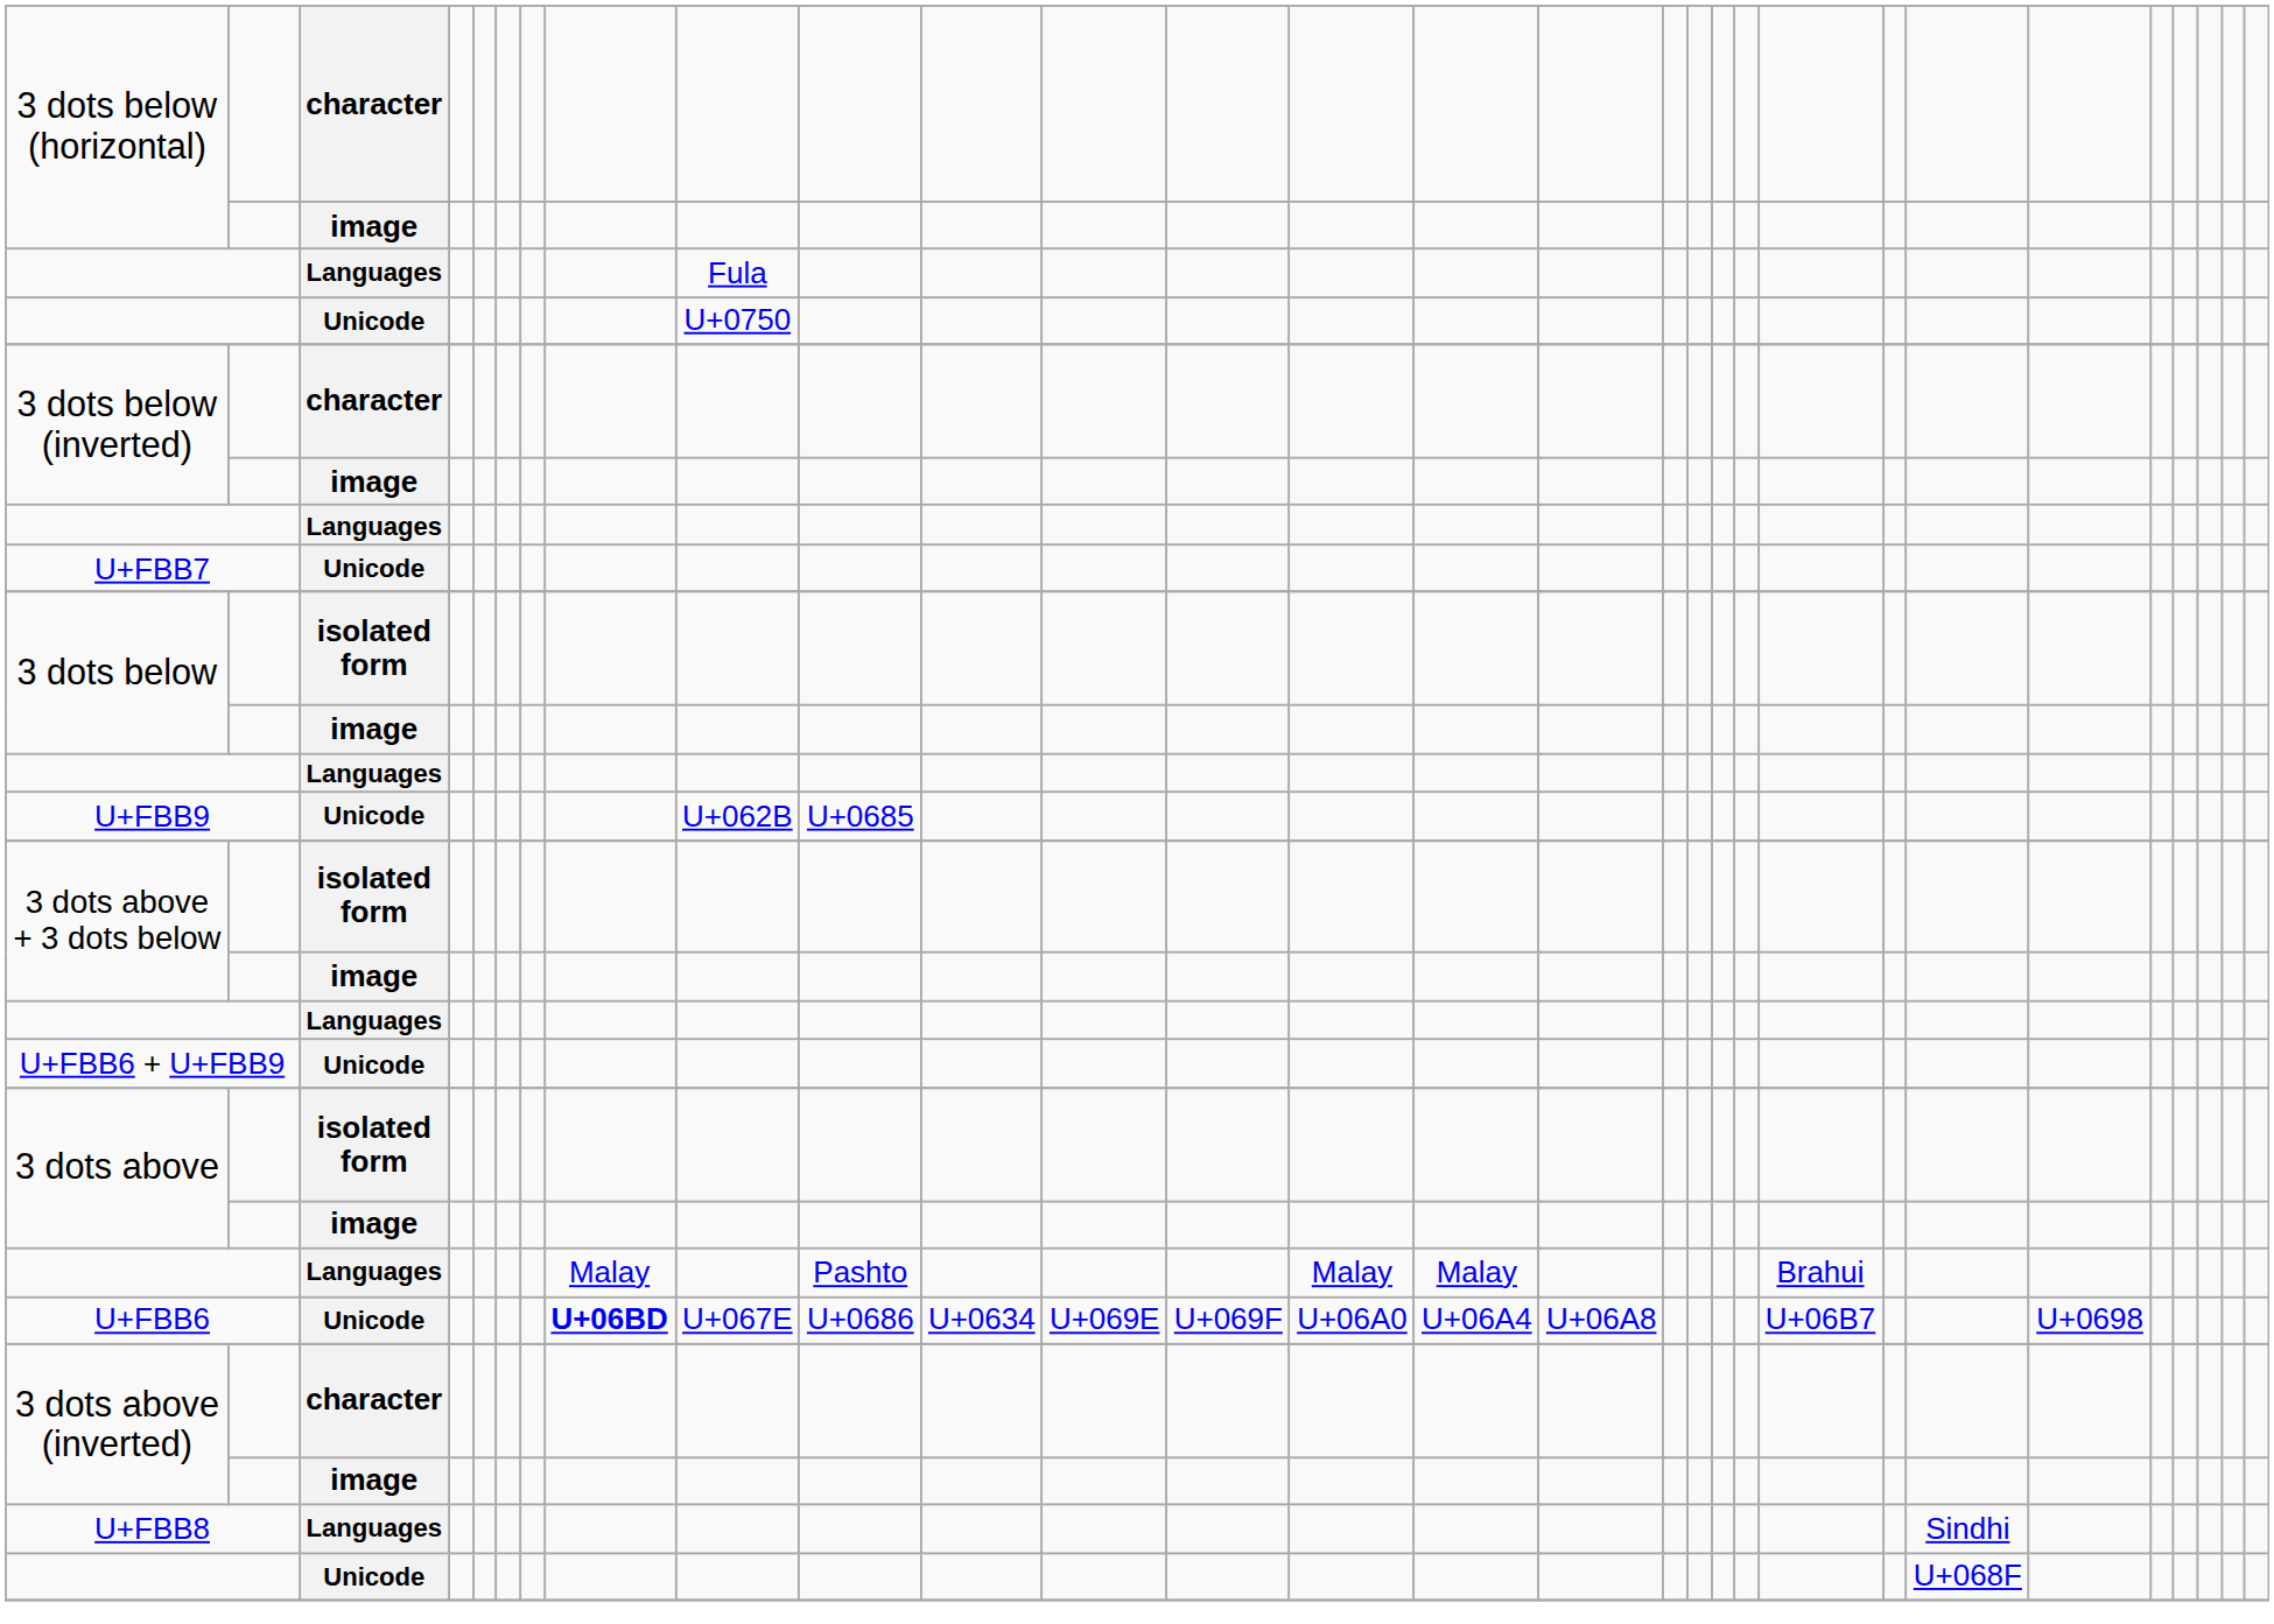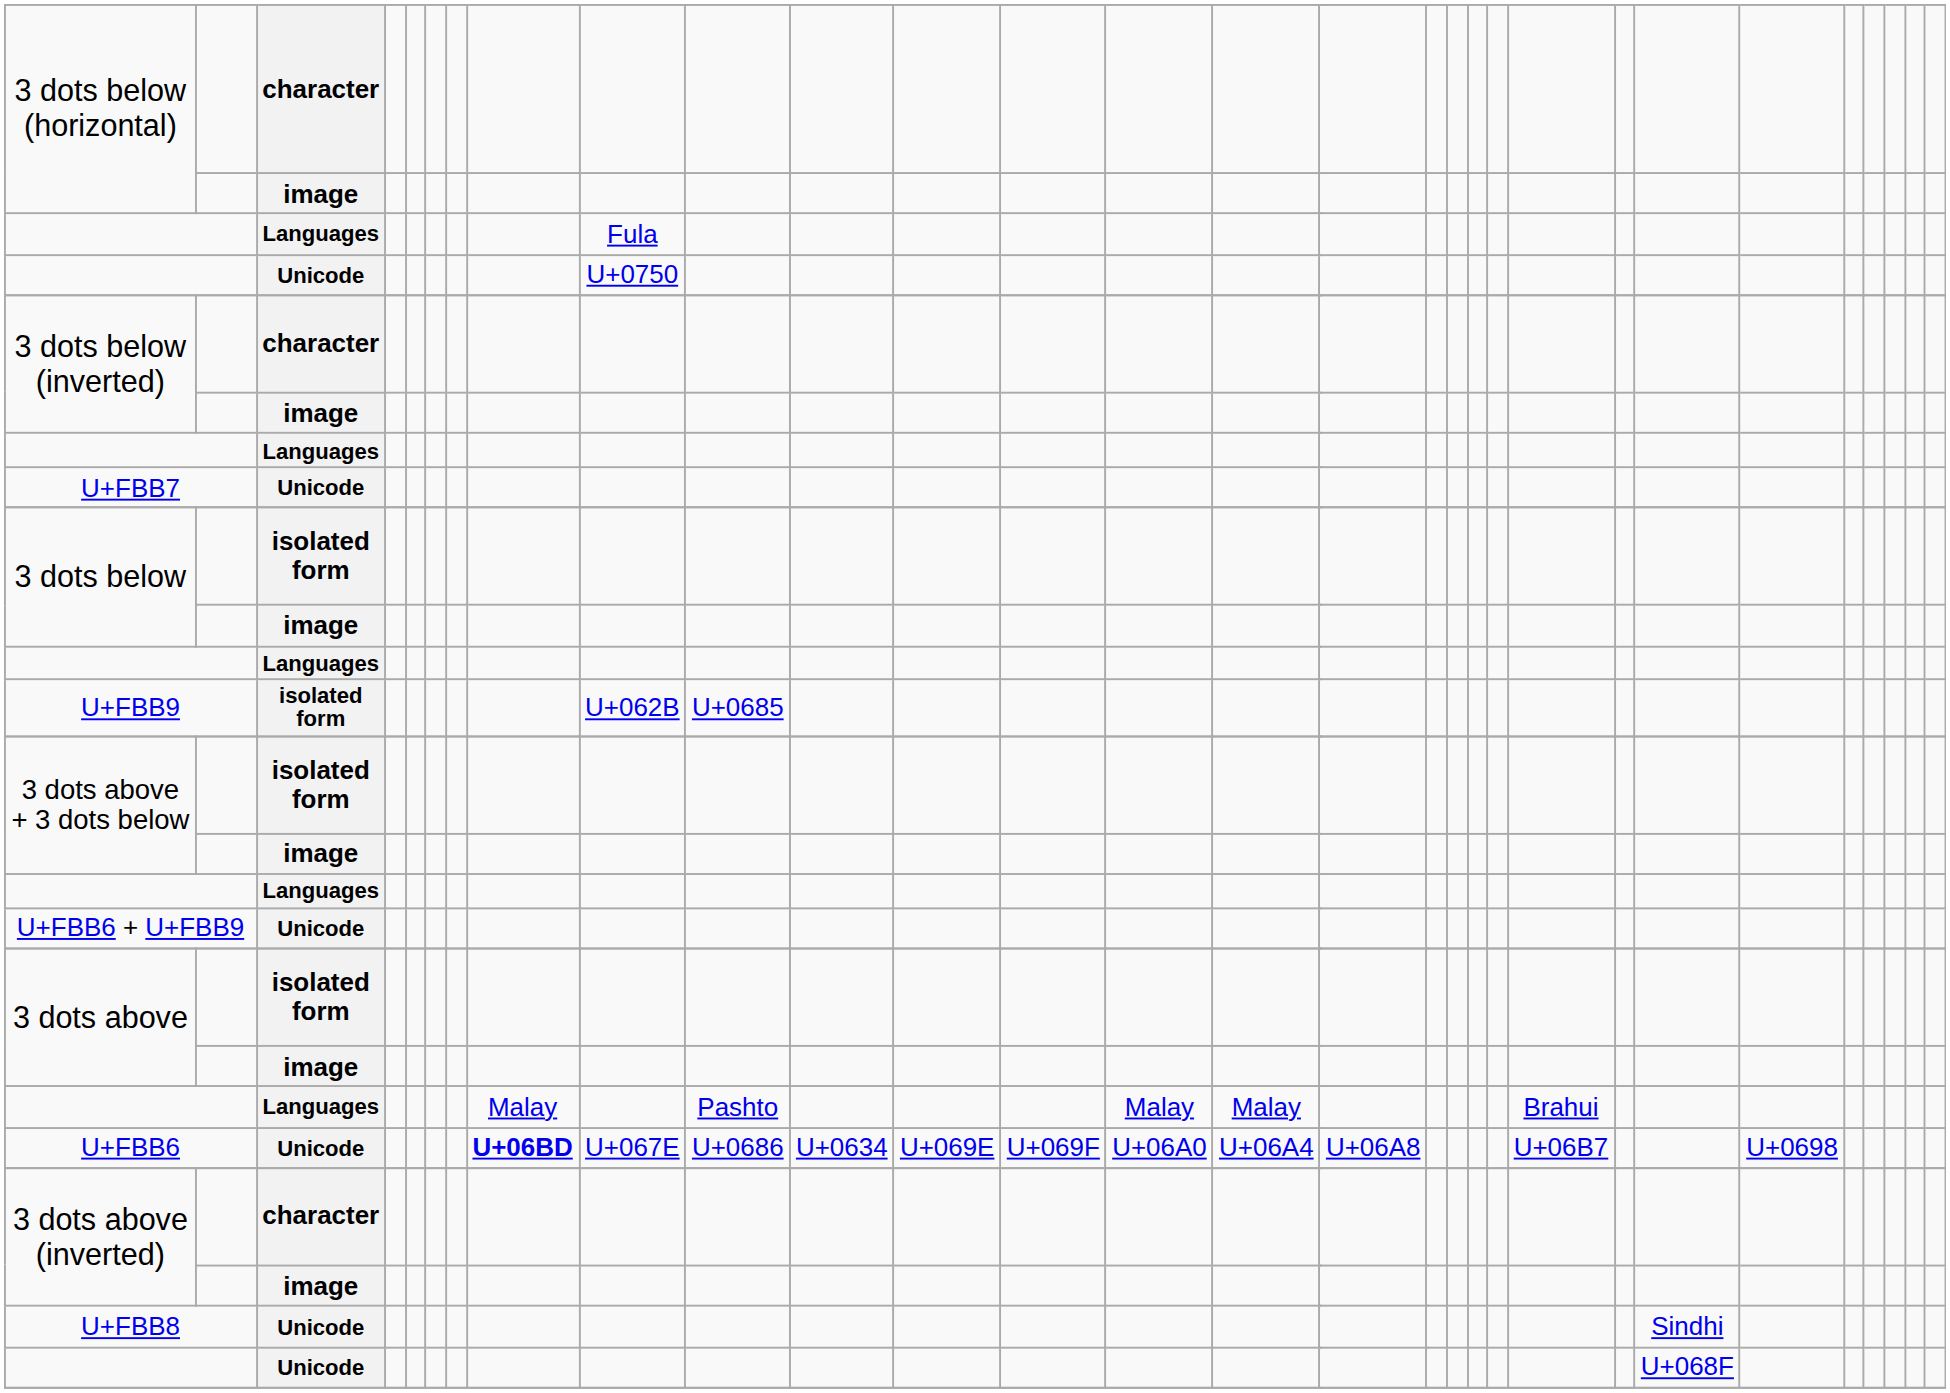U+FBB9 | column 5: Unicode -> isolated form
U+FBB8 | column 5: Languages -> Unicode
